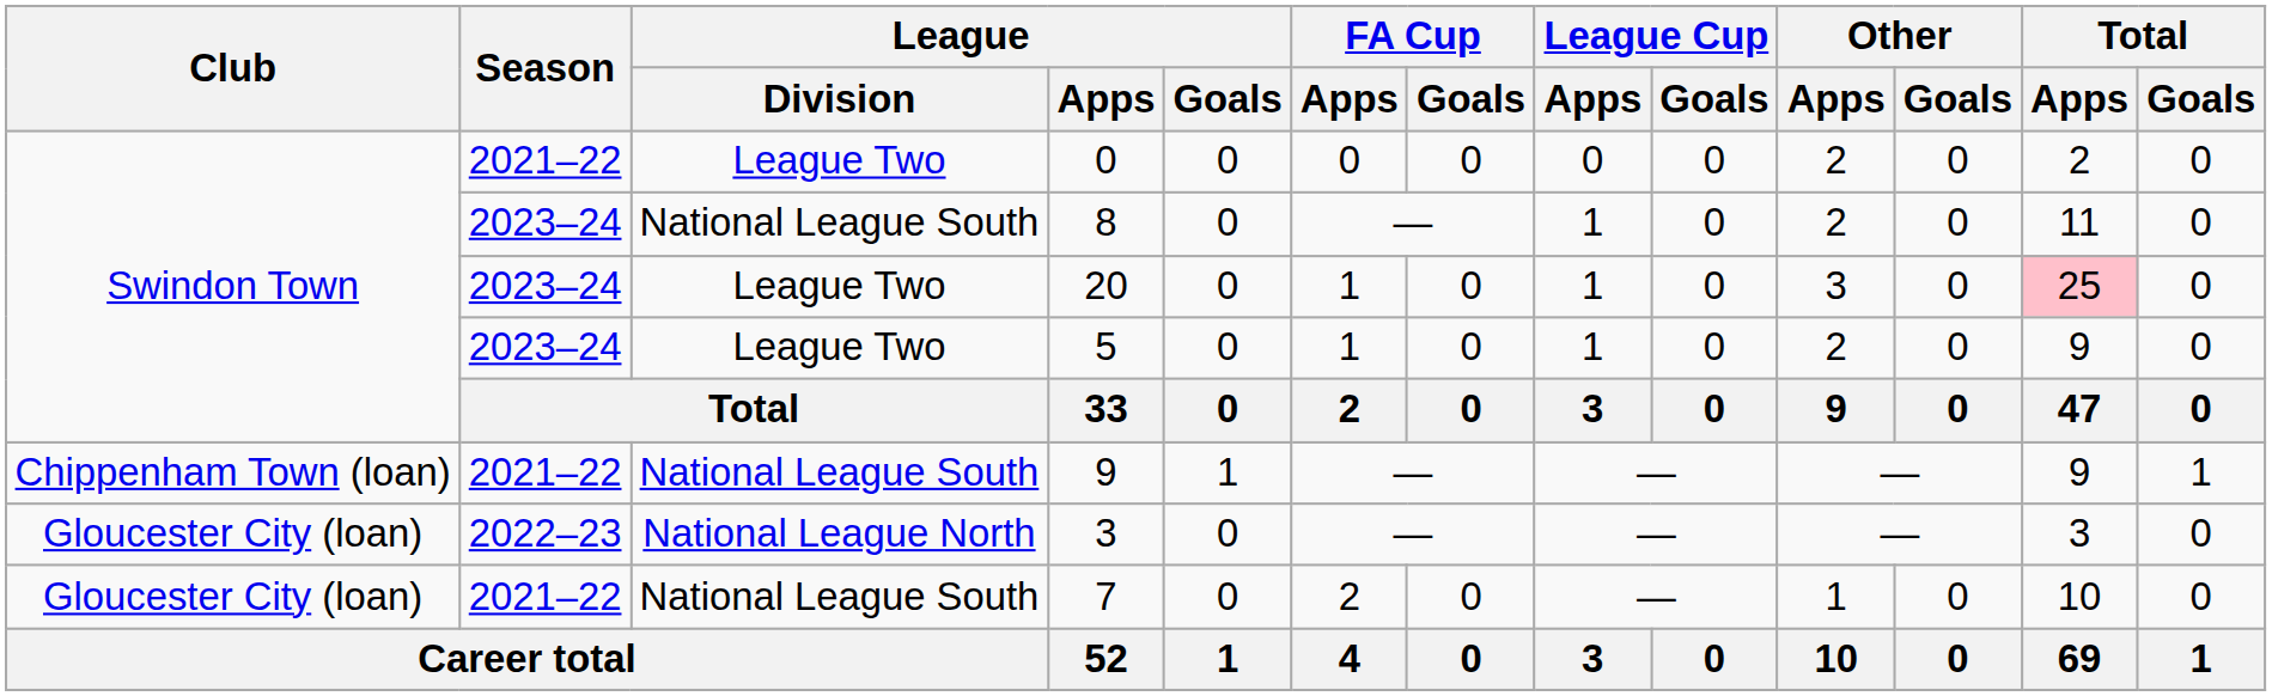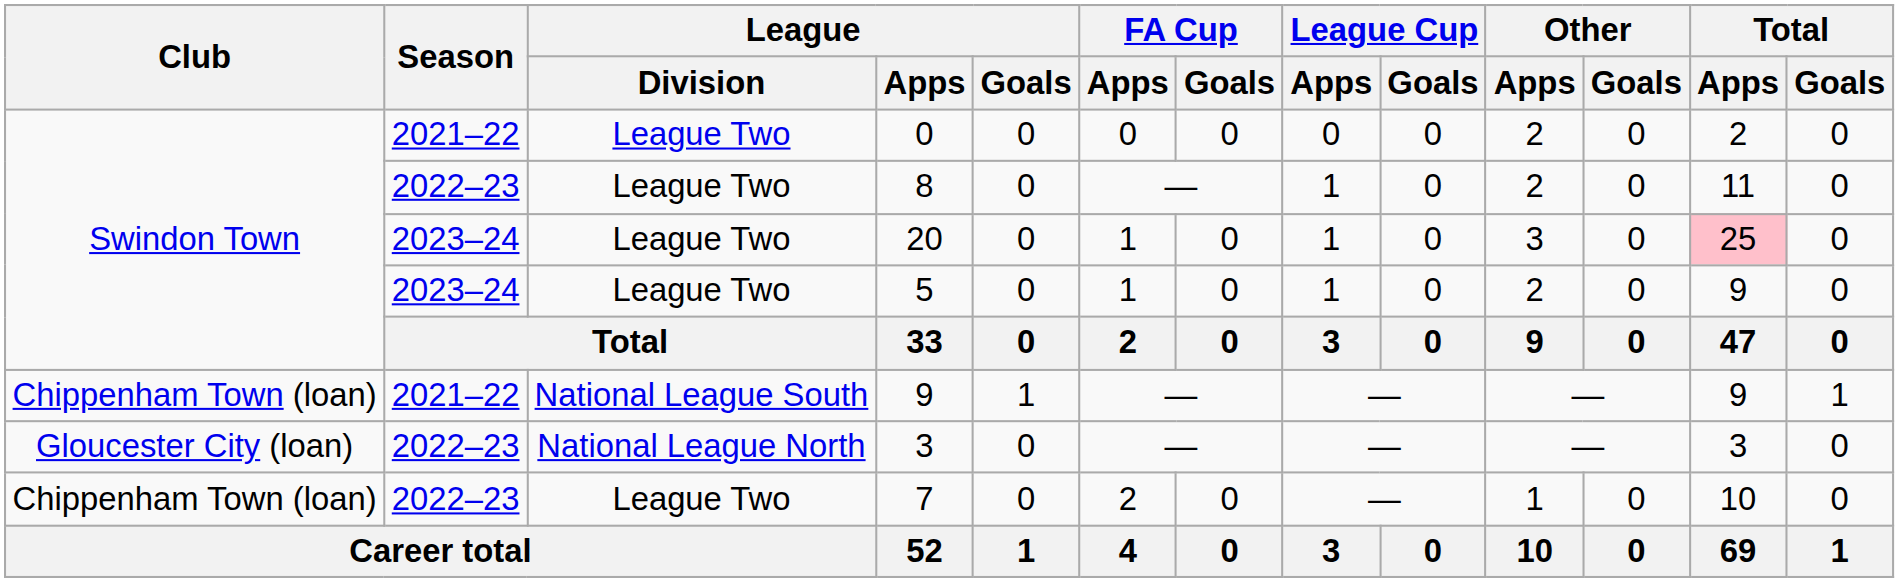8 | Season: 2023–24 -> 2022–23
8 | League / Division: National League South -> League Two
7 | Club: Gloucester City (loan) -> Chippenham Town (loan)
7 | Season: 2021–22 -> 2022–23
7 | League / Division: National League South -> League Two
